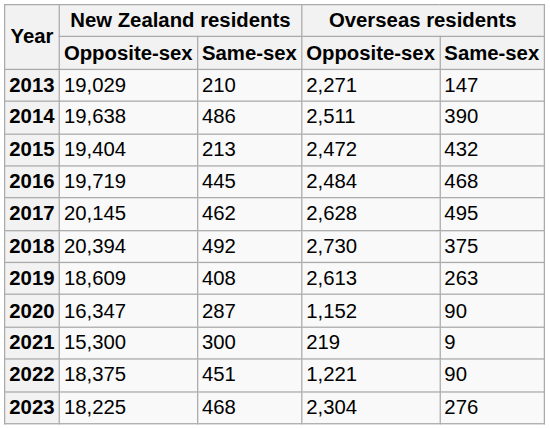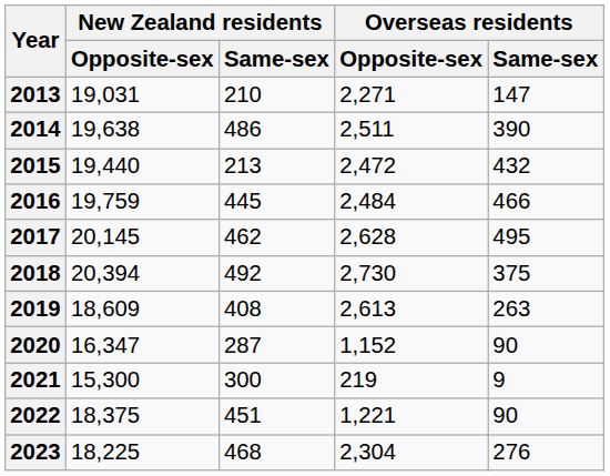2013 | New Zealand residents / Opposite-sex: 19,029 -> 19,031
2015 | New Zealand residents / Opposite-sex: 19,404 -> 19,440
2016 | New Zealand residents / Opposite-sex: 19,719 -> 19,759
2016 | Overseas residents / Same-sex: 468 -> 466
